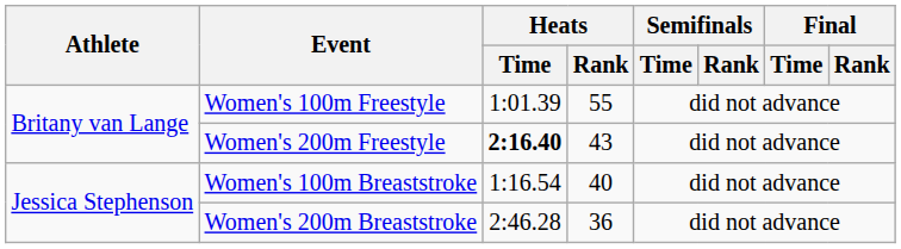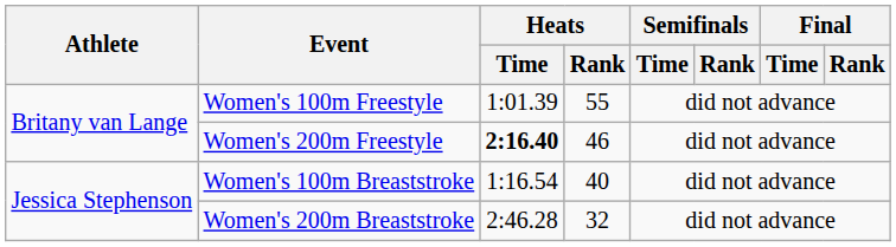Women's 200m Freestyle | Heats / Rank: 43 -> 46
Women's 200m Breaststroke | Heats / Rank: 36 -> 32
